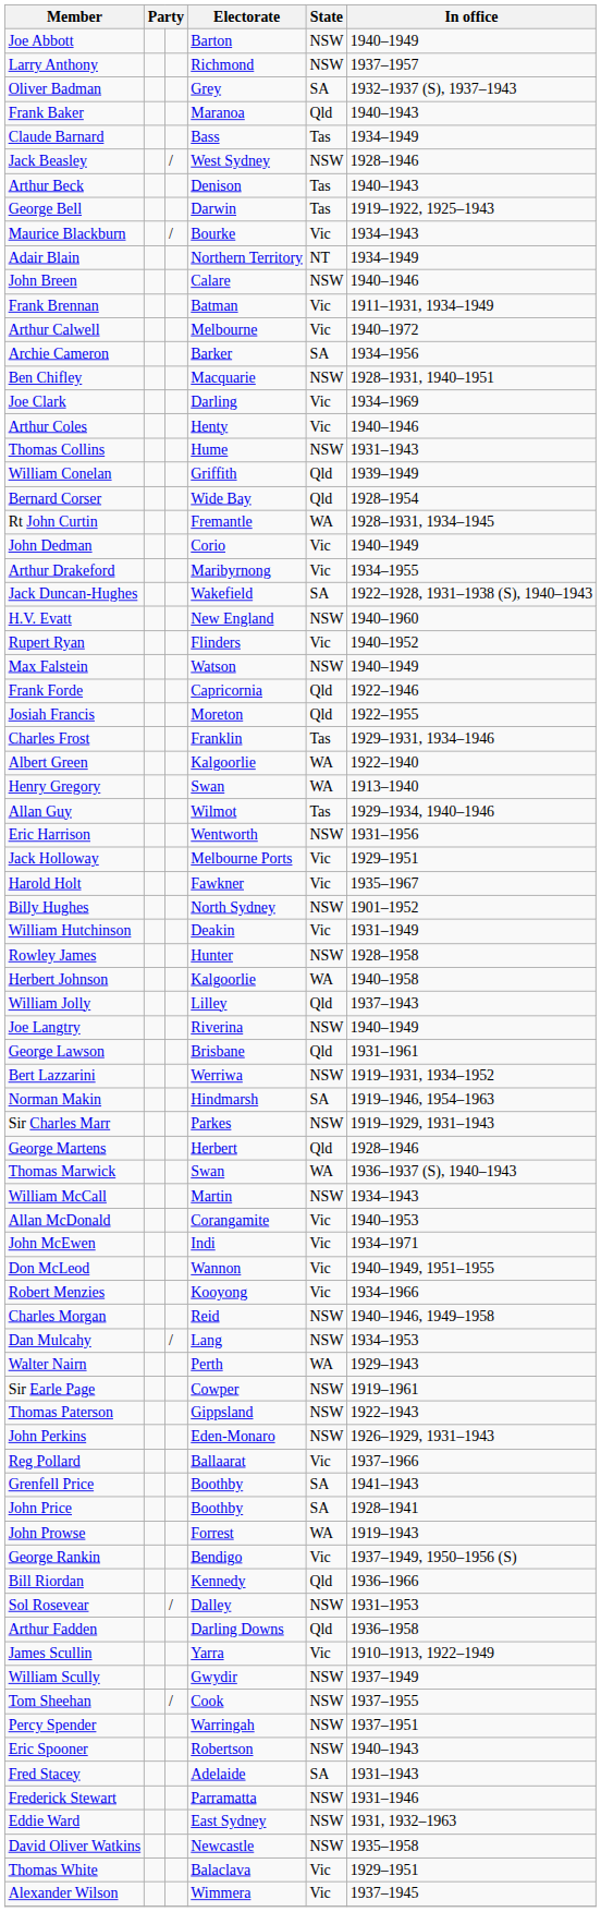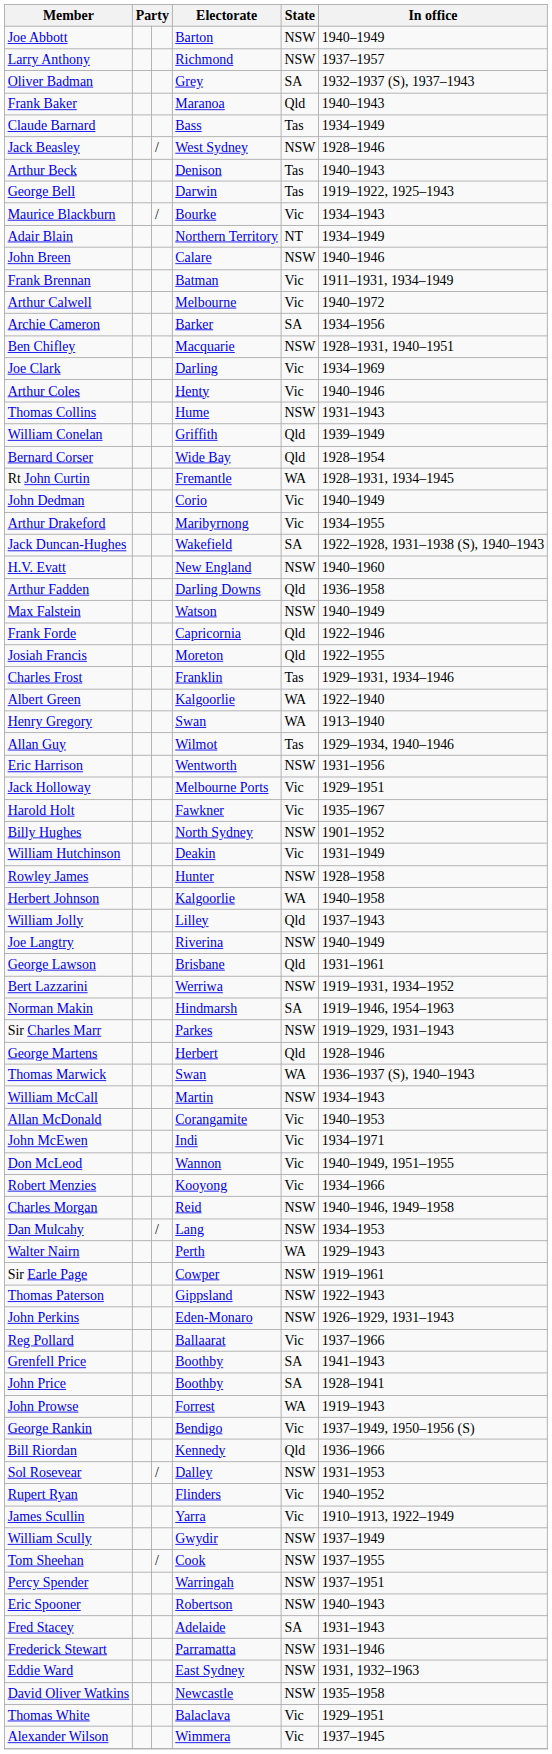rows swapped: Arthur Fadden <-> Rupert Ryan
